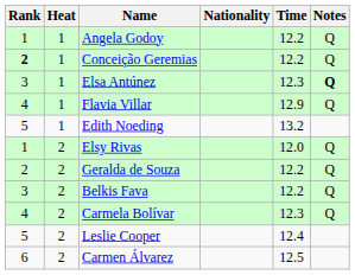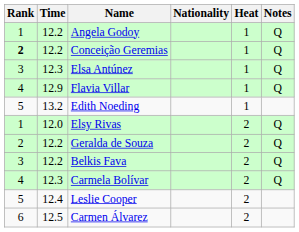columns swapped: Heat <-> Time
Elsa Antúnez | Notes: bold -> normal
